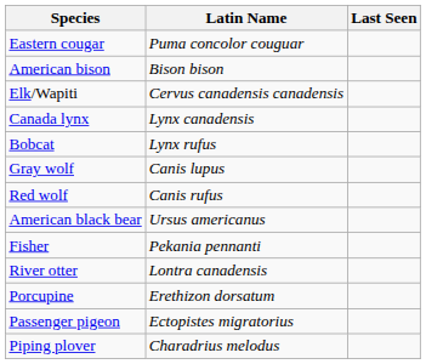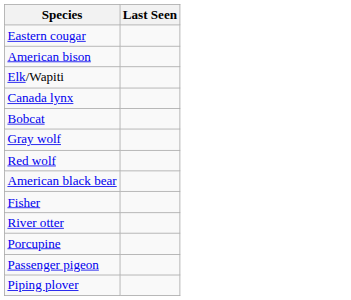- column: Latin Name | Puma concolor couguar | Bison bison | Cervus canadensis canadensis | Lynx canadensis | Lynx rufus | Canis lupus | Canis rufus | Ursus americanus | Pekania pennanti | Lontra canadensis | Erethizon dorsatum | Ectopistes migratorius | Charadrius melodus
